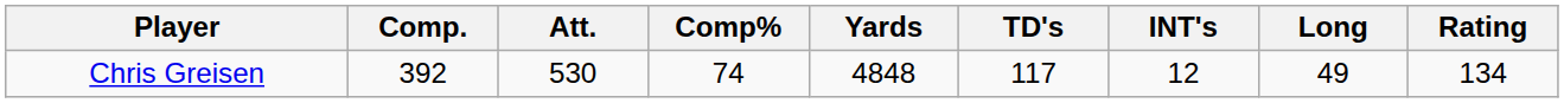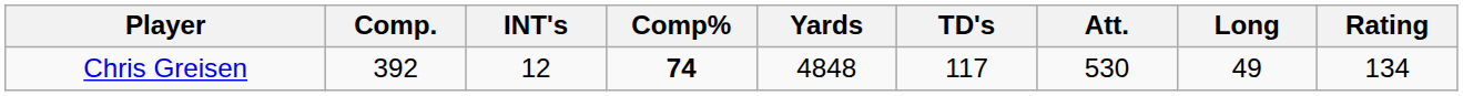columns swapped: Att. <-> INT's
Chris Greisen | Comp%: normal -> bold
